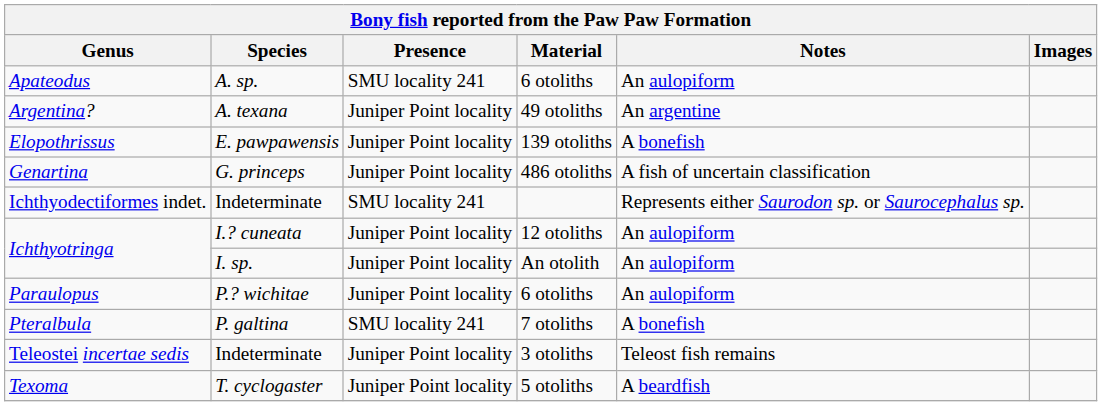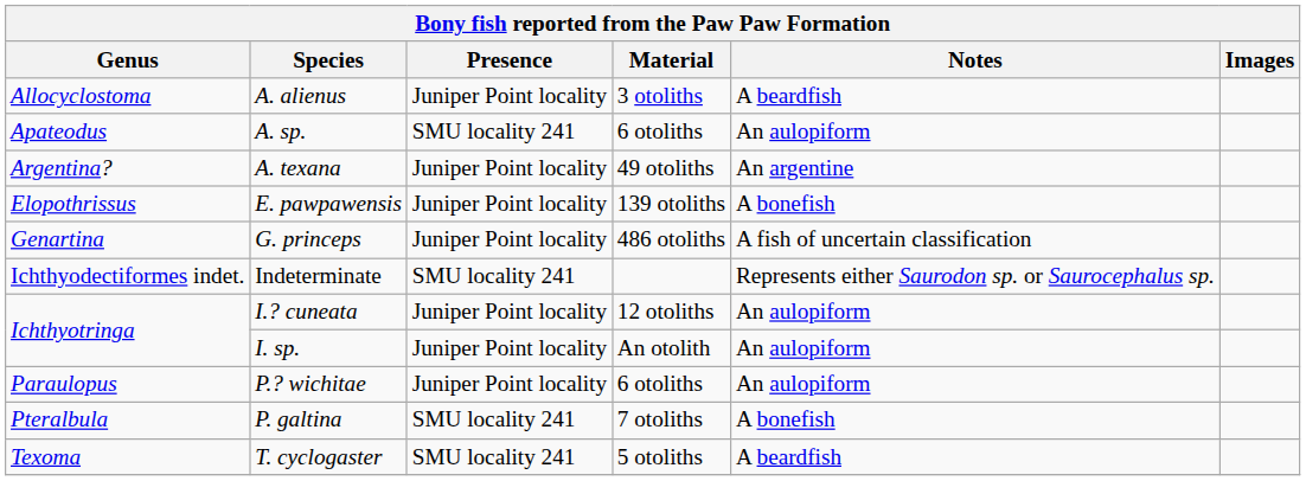+ row: Allocyclostoma | A. alienus | Juniper Point locality | 3 otoliths | A beardfish
- row: Teleostei incertae sedis | Indeterminate | Juniper Point locality | 3 otoliths | Teleost fish remains
Texoma | Presence: Juniper Point locality -> SMU locality 241
